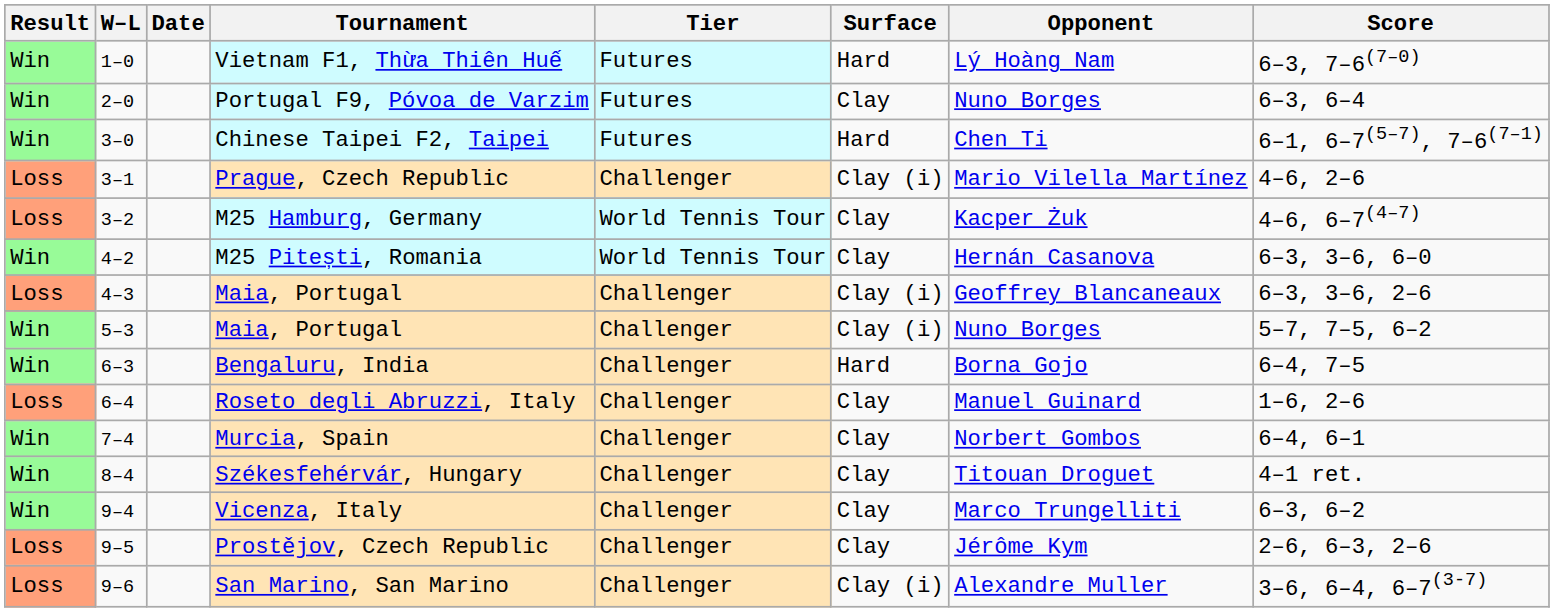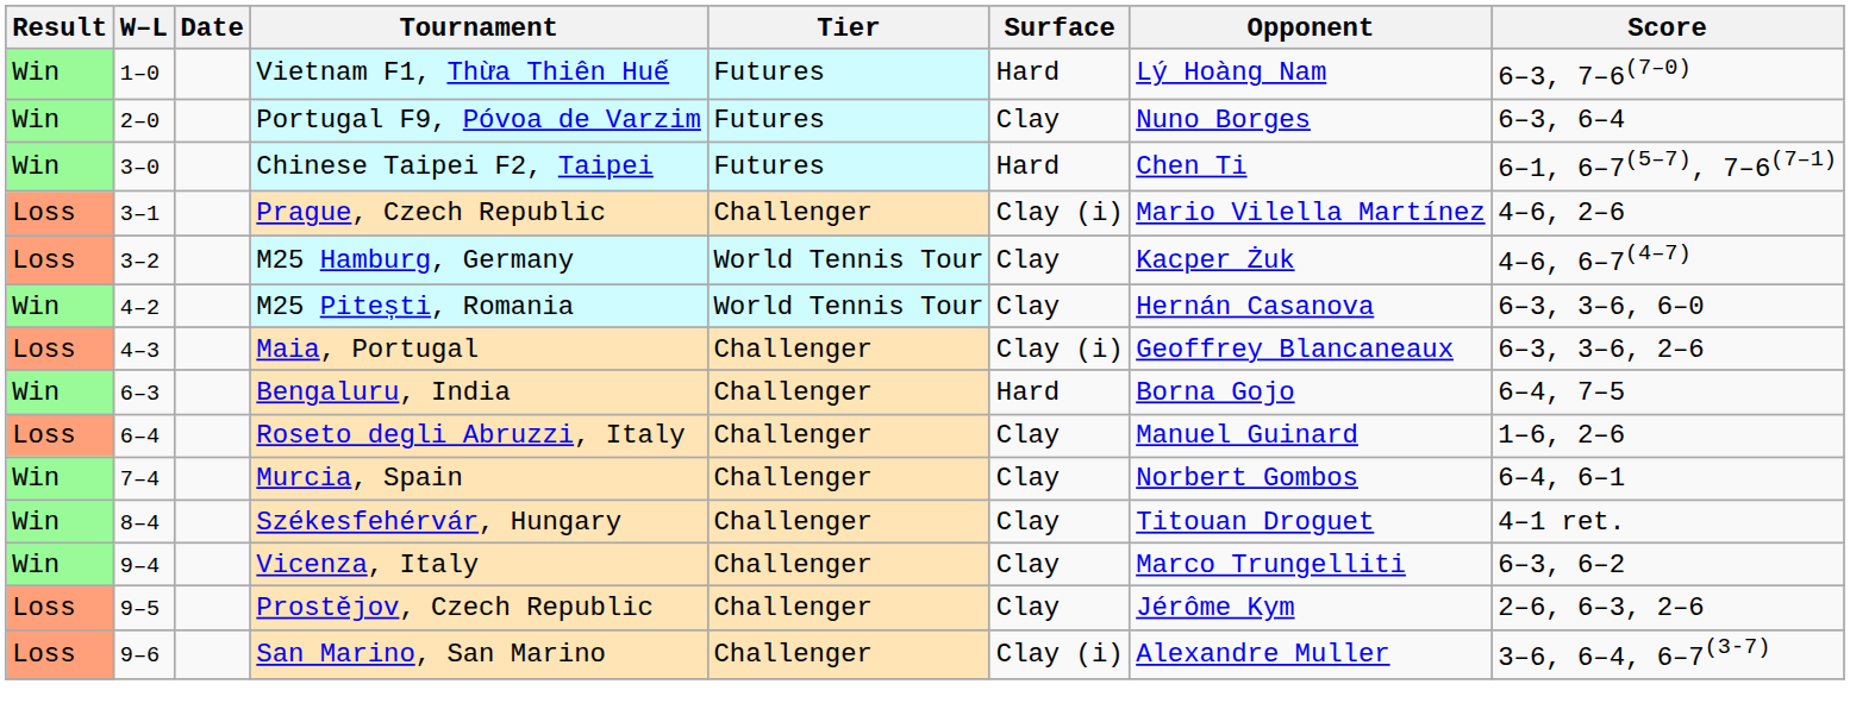- row: Win | 5–3 | Maia, Portugal | Challenger | Clay (i) | Nuno Borges | 5–7, 7–5, 6–2
